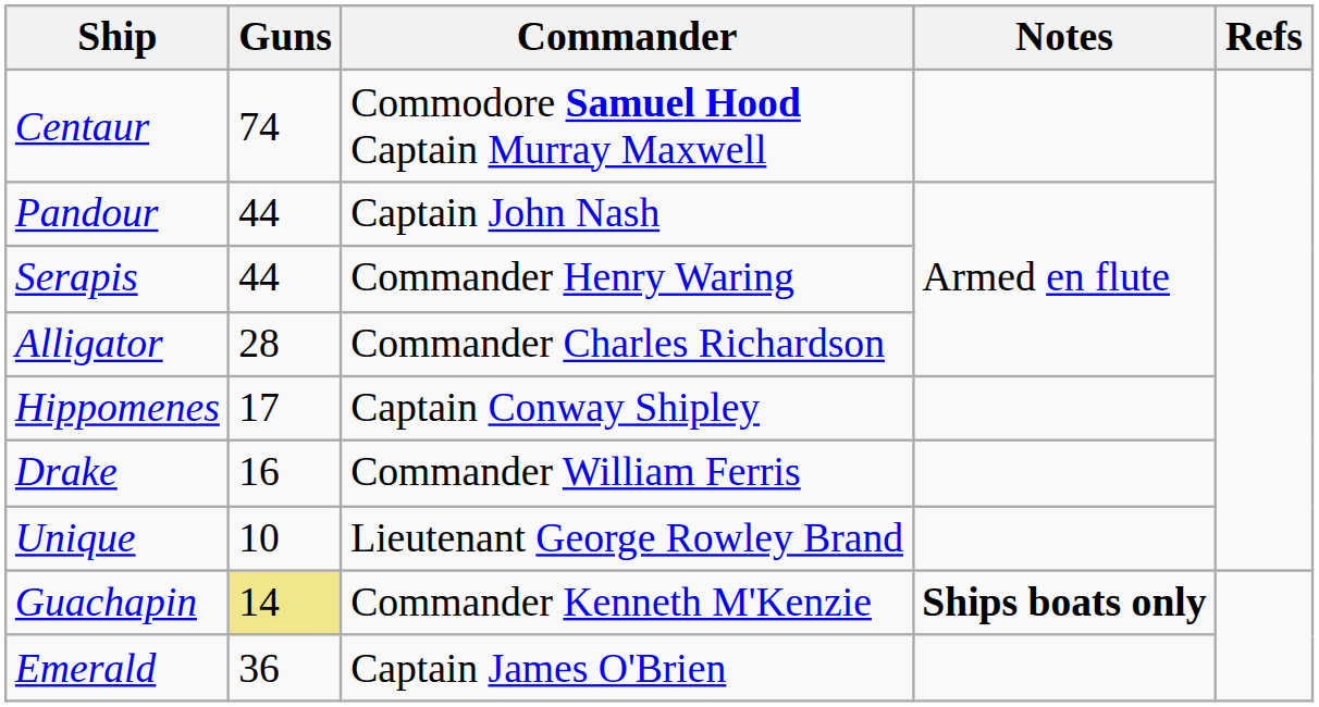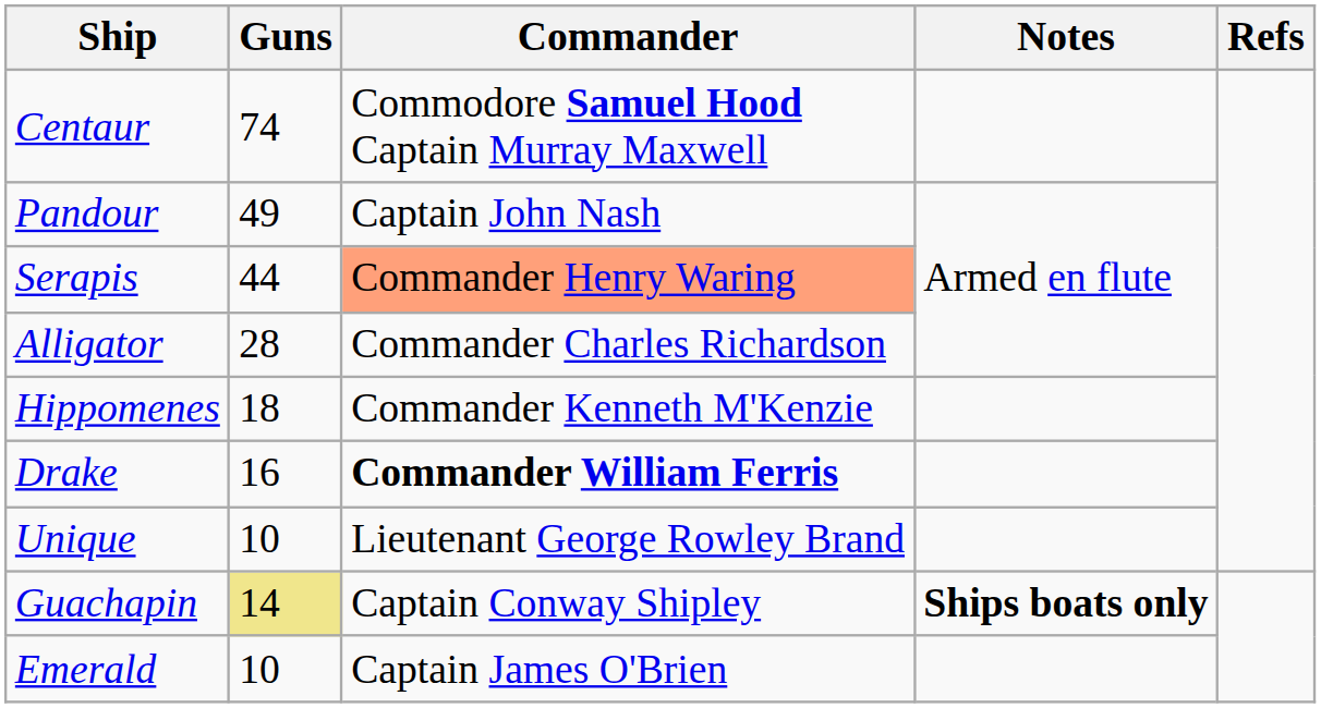Pandour | Guns: 44 -> 49
Serapis | Commander: no background -> lightsalmon background
Hippomenes | Guns: 17 -> 18
Hippomenes | Commander: Captain Conway Shipley -> Commander Kenneth M'Kenzie
Drake | Commander: normal -> bold
Guachapin | Commander: Commander Kenneth M'Kenzie -> Captain Conway Shipley
Emerald | Guns: 36 -> 10
